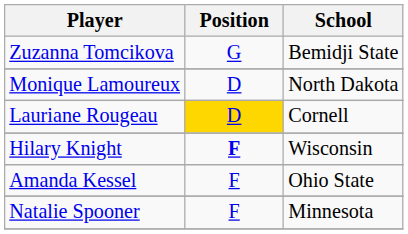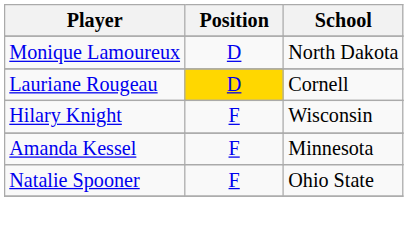- row: Zuzanna Tomcikova | G | Bemidji State
Hilary Knight | Position: bold -> normal
Amanda Kessel | School: Ohio State -> Minnesota
Natalie Spooner | School: Minnesota -> Ohio State
